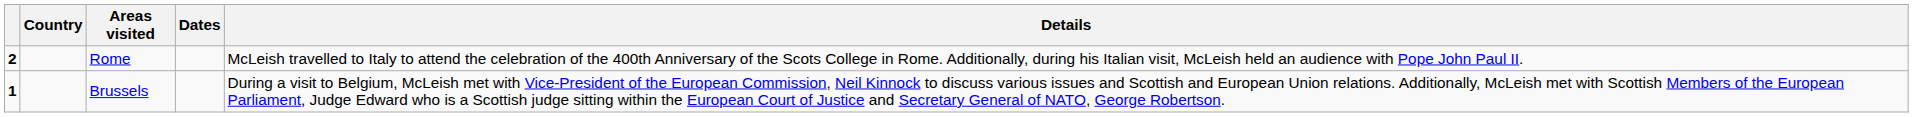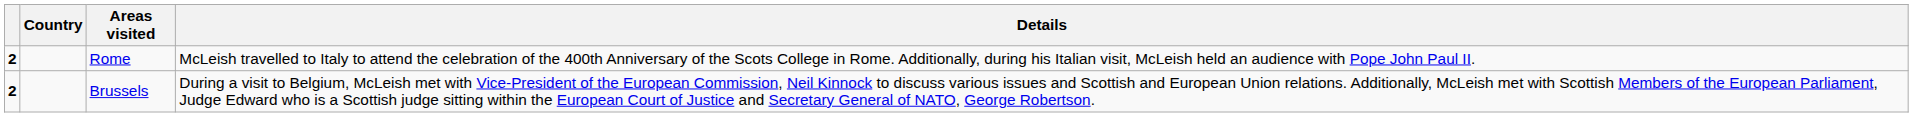- column: Dates
Brussels | column 1: 1 -> 2
